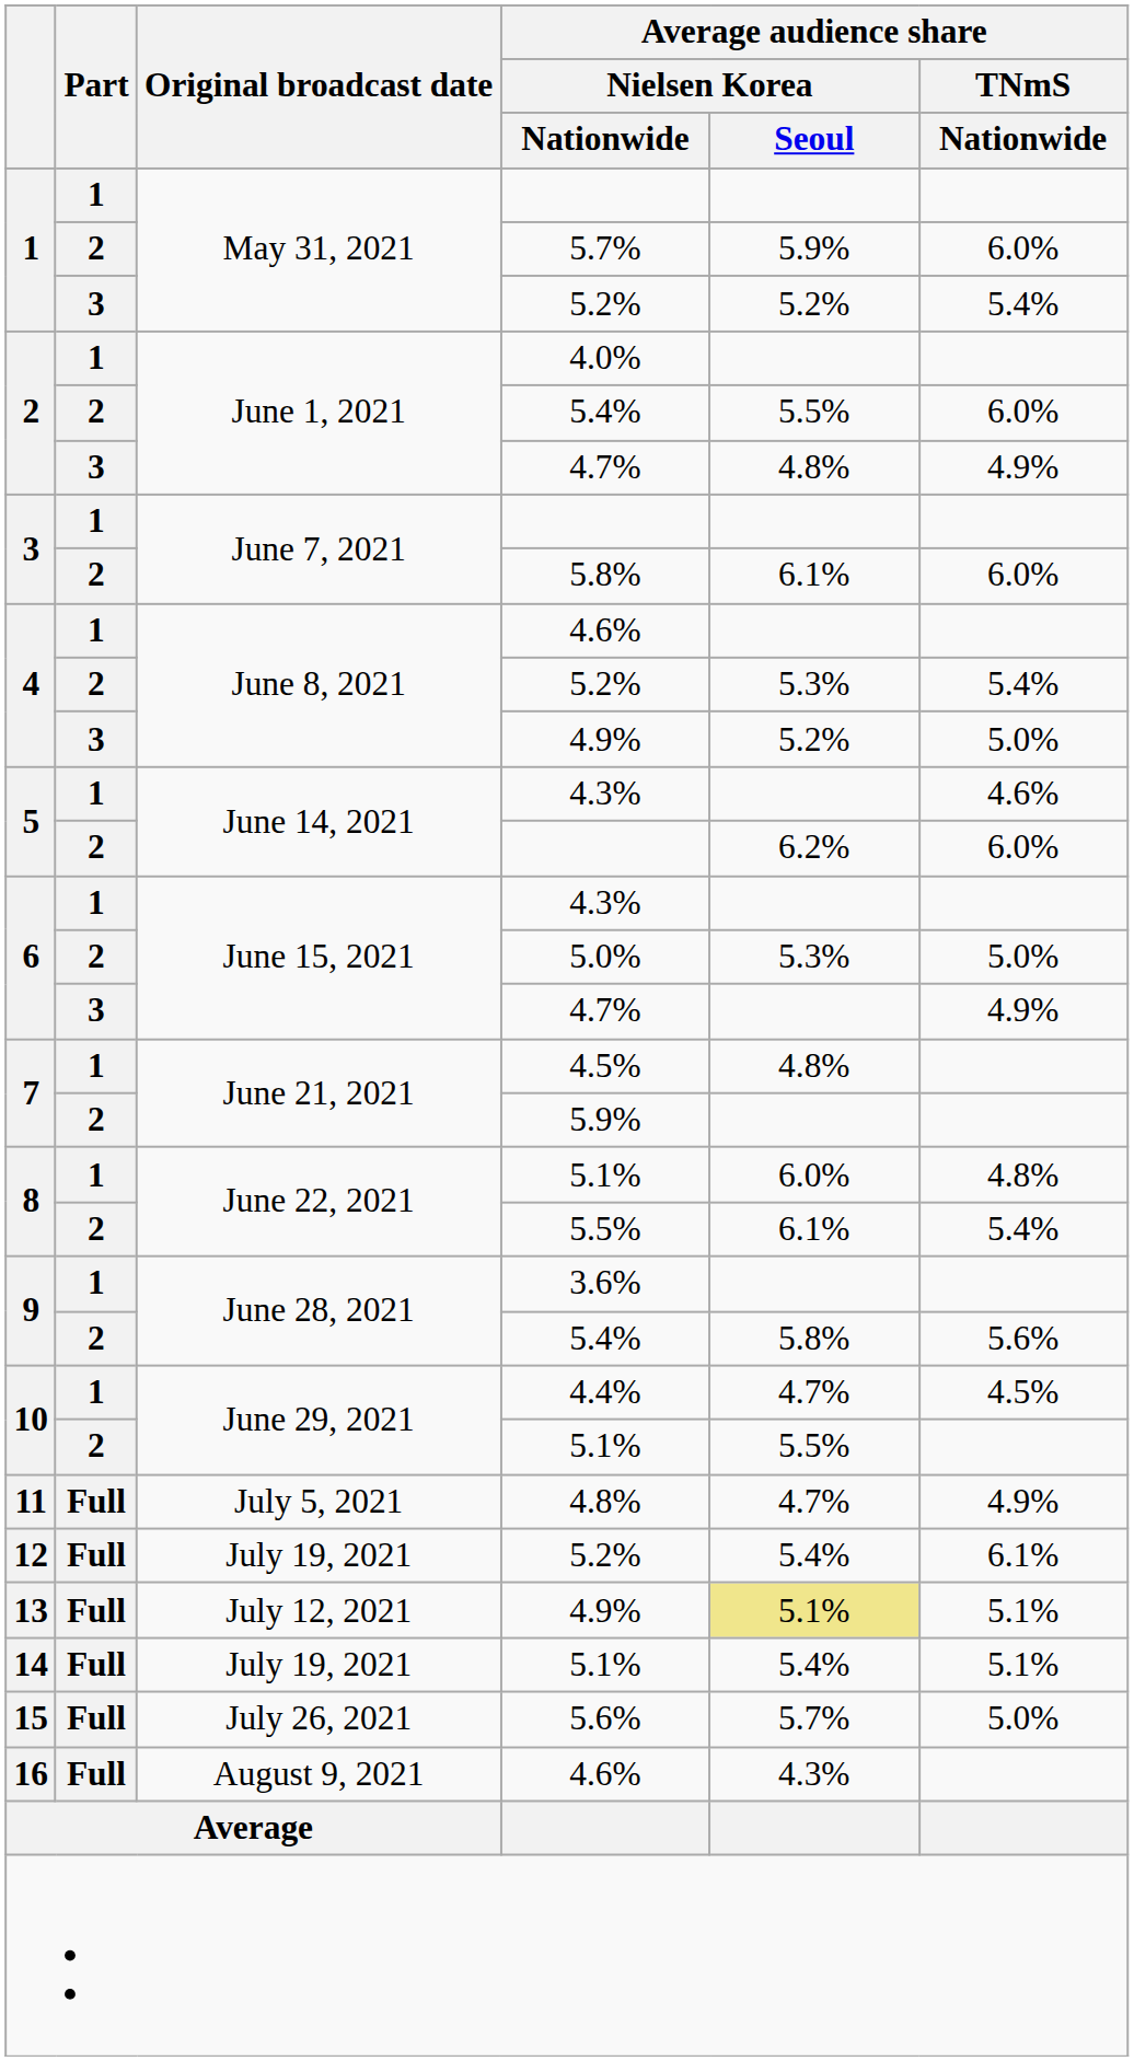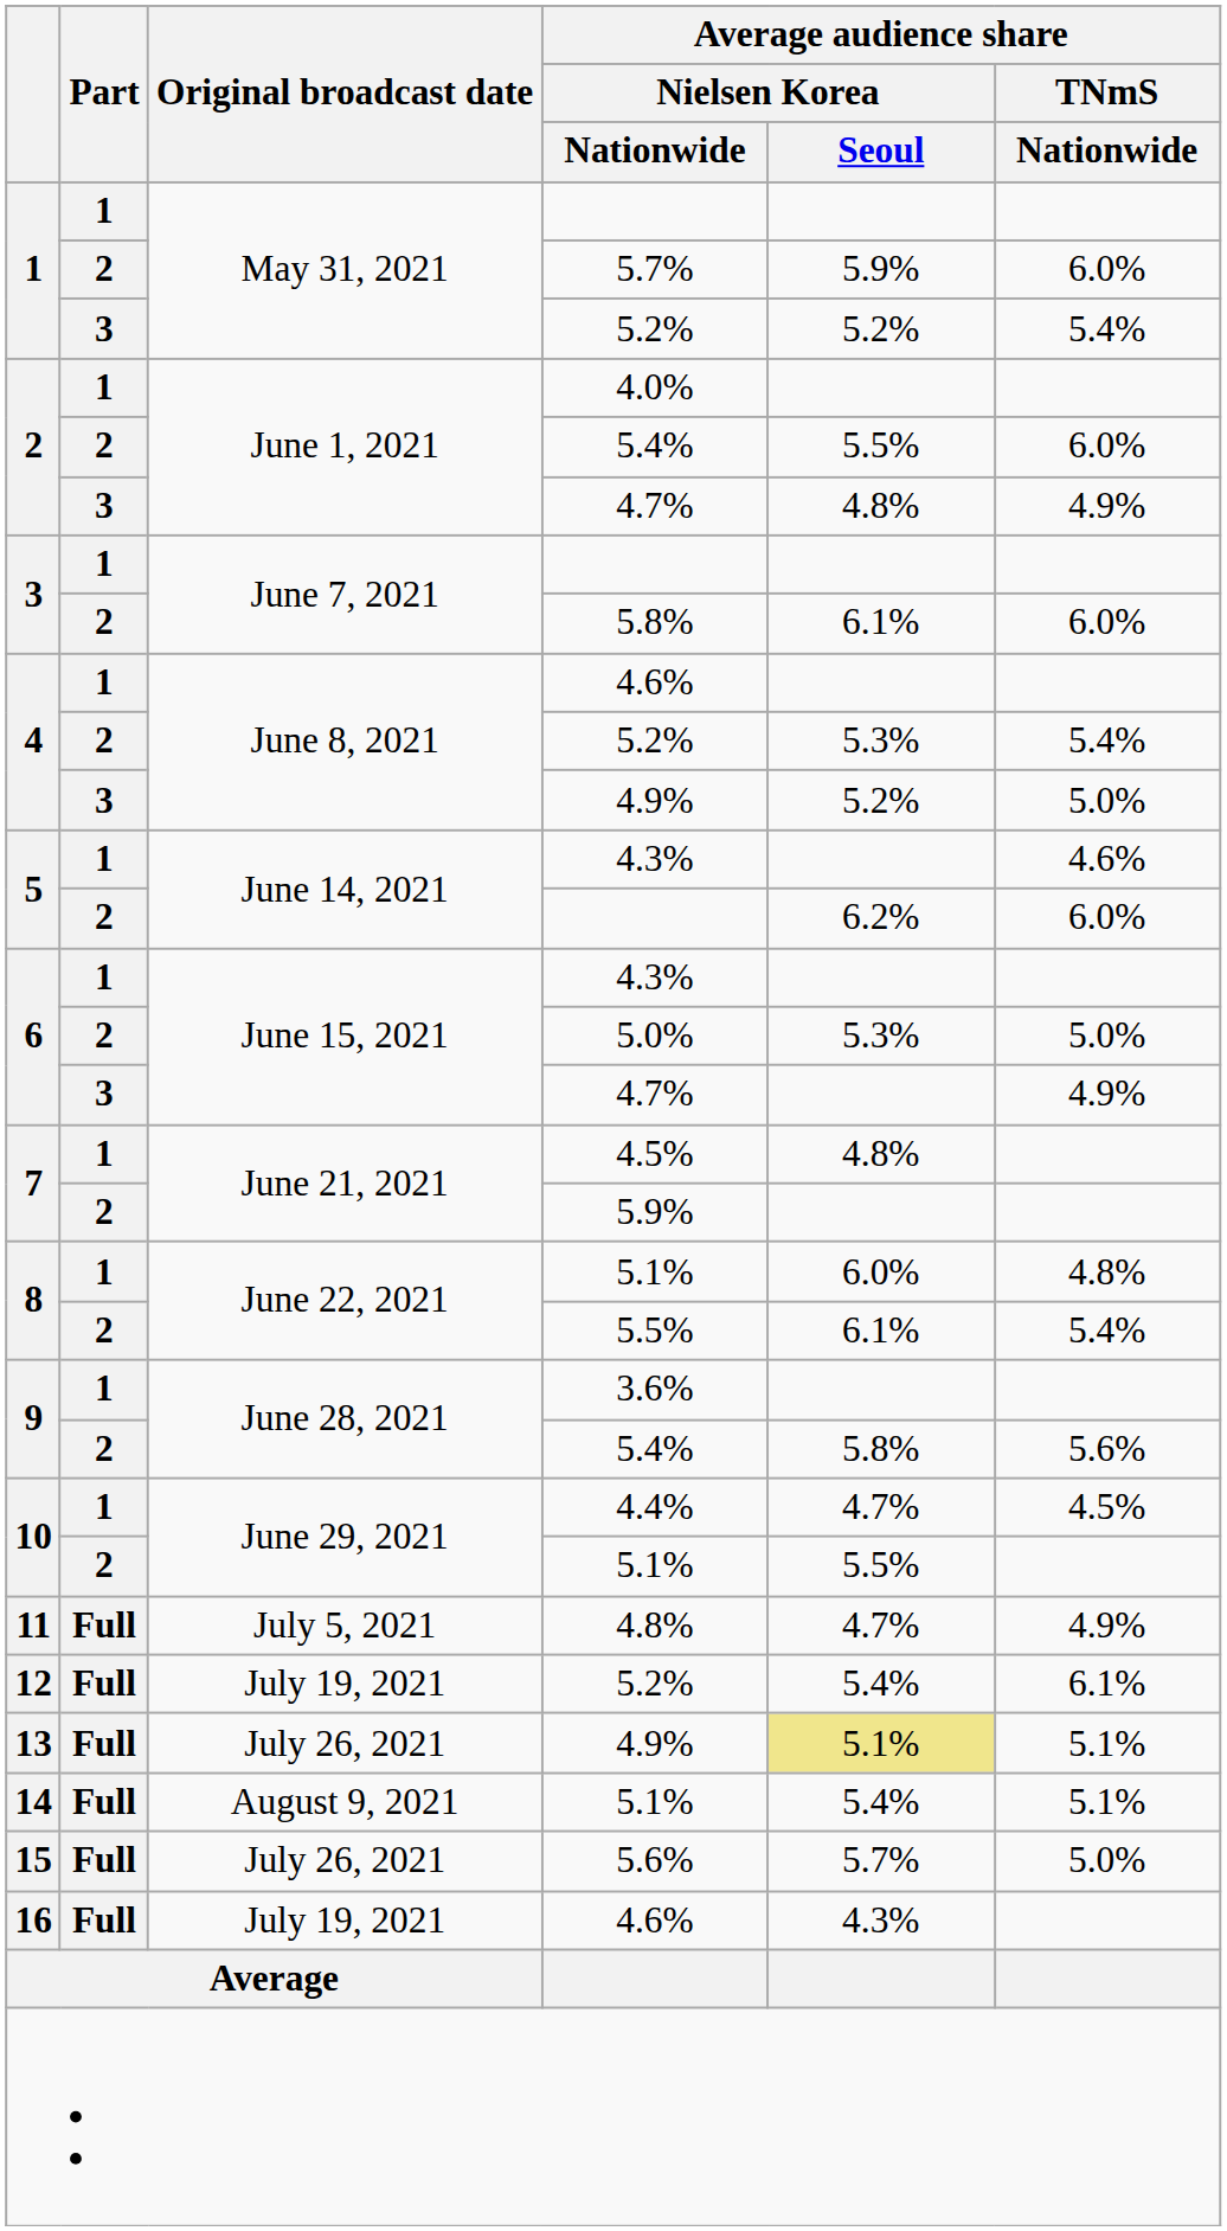13 / 4.9% | Original broadcast date: July 12, 2021 -> July 26, 2021
14 / 5.1% | Original broadcast date: July 19, 2021 -> August 9, 2021
16 / 4.6% | Original broadcast date: August 9, 2021 -> July 19, 2021
